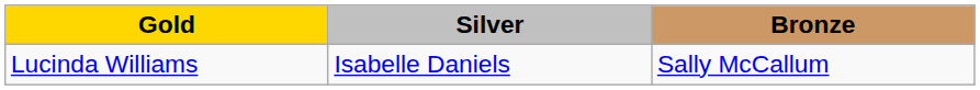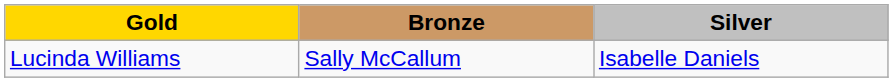columns swapped: Silver <-> Bronze
